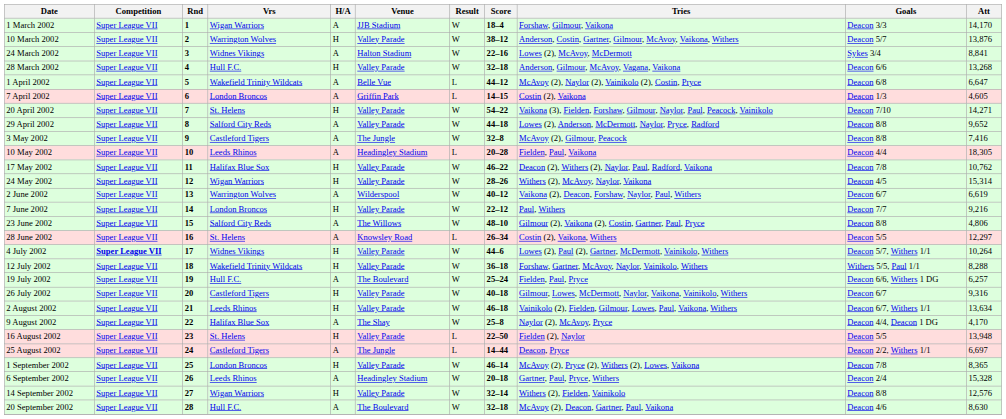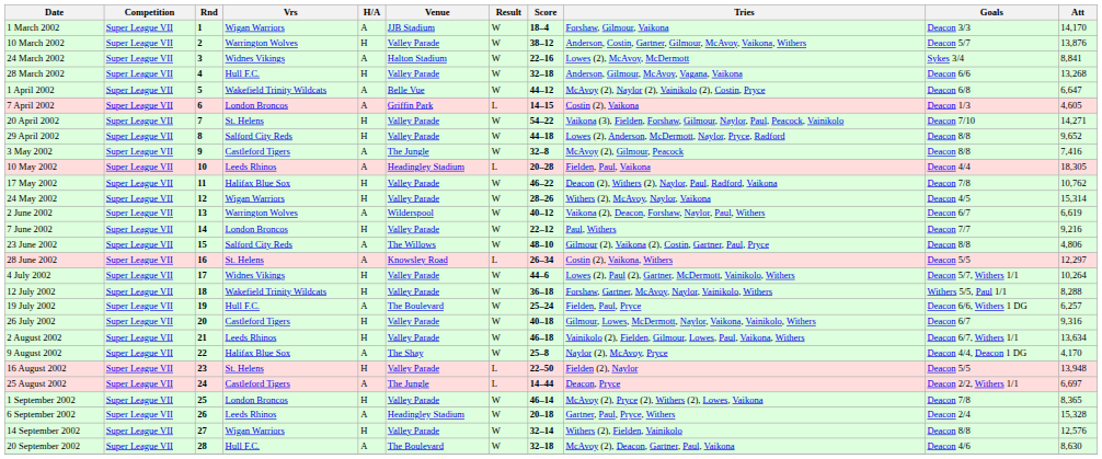1 April 2002 | Result: L -> W
29 April 2002 | H/A: A -> H
4 July 2002 | Competition: bold -> normal
